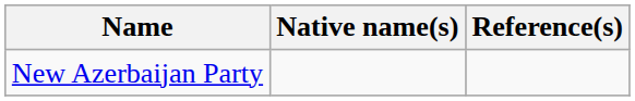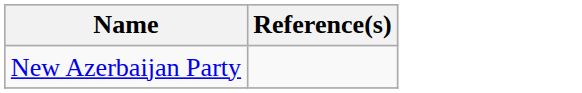- column: Native name(s)
